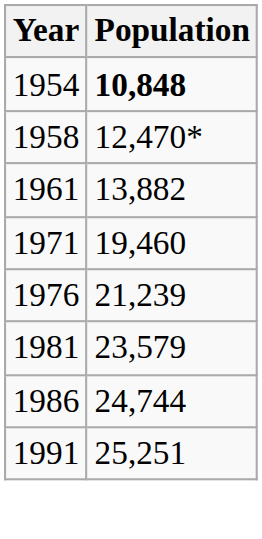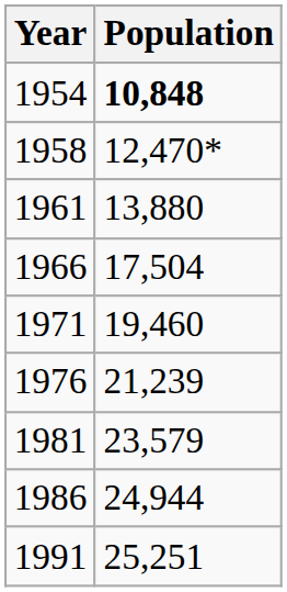1961 | Population: 13,882 -> 13,880
+ row: 1966 | 17,504
1986 | Population: 24,744 -> 24,944
